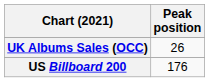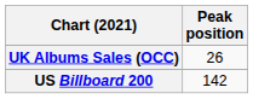US Billboard 200 | Peak position: 176 -> 142
